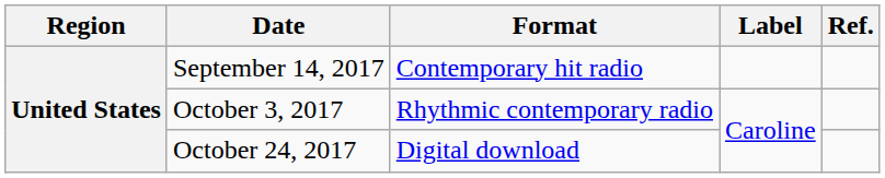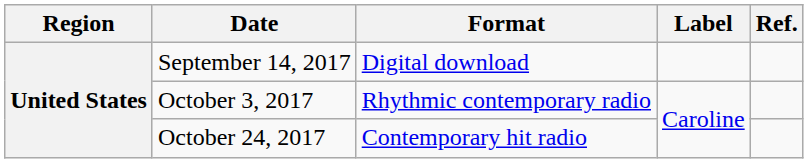September 14, 2017 | Format: Contemporary hit radio -> Digital download
October 24, 2017 | Format: Digital download -> Contemporary hit radio
